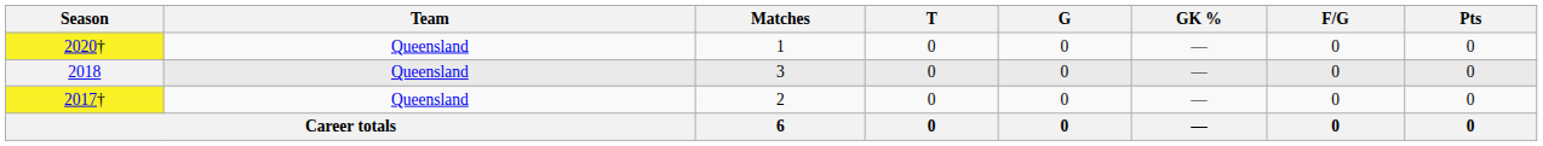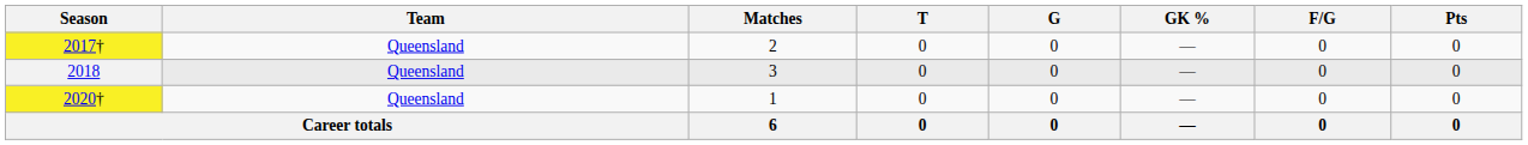rows swapped: 2017† <-> 2020†
